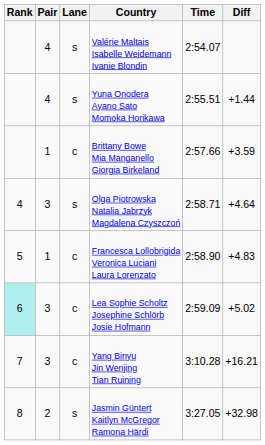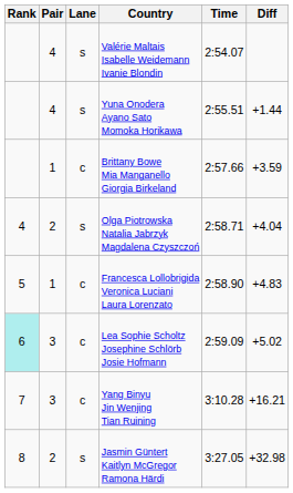Olga Piotrowska Natalia Jabrzyk Magdalena Czyszczoń | Pair: 3 -> 2
Olga Piotrowska Natalia Jabrzyk Magdalena Czyszczoń | Diff: +4.64 -> +4.04
